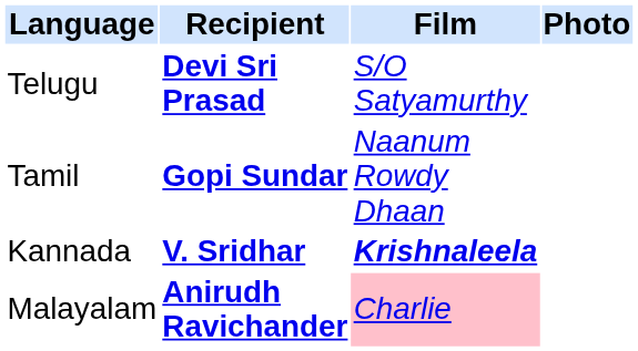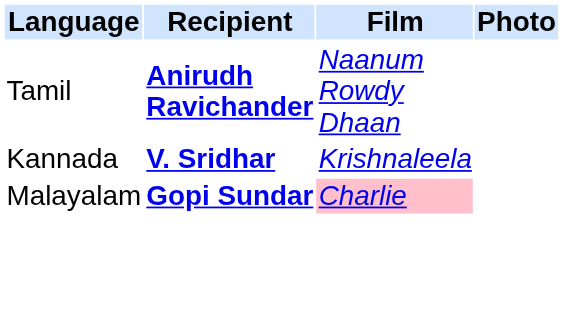- row: Telugu | Devi Sri Prasad | S/O Satyamurthy
Tamil | Recipient: Gopi Sundar -> Anirudh Ravichander
Kannada | Film: bold -> normal
Malayalam | Recipient: Anirudh Ravichander -> Gopi Sundar
